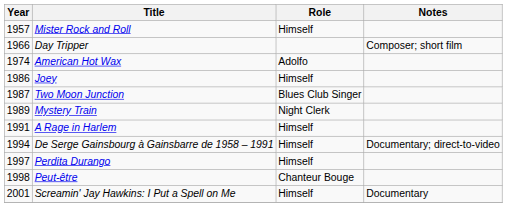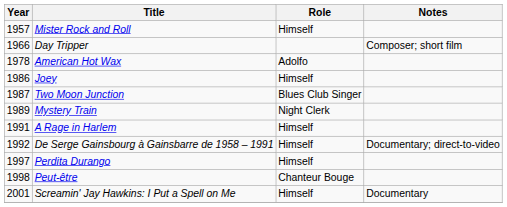American Hot Wax | Year: 1974 -> 1978
De Serge Gainsbourg à Gainsbarre de 1958 – 1991 | Year: 1994 -> 1992
